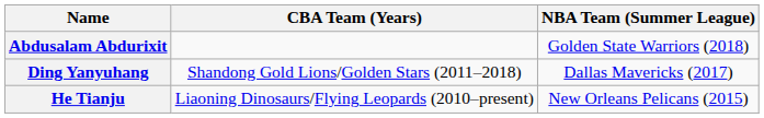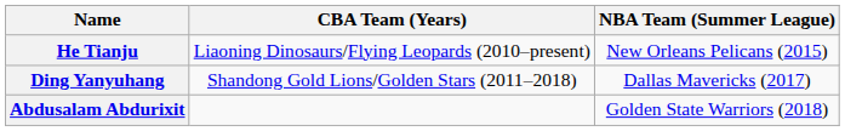rows swapped: Abdusalam Abdurixit <-> He Tianju
